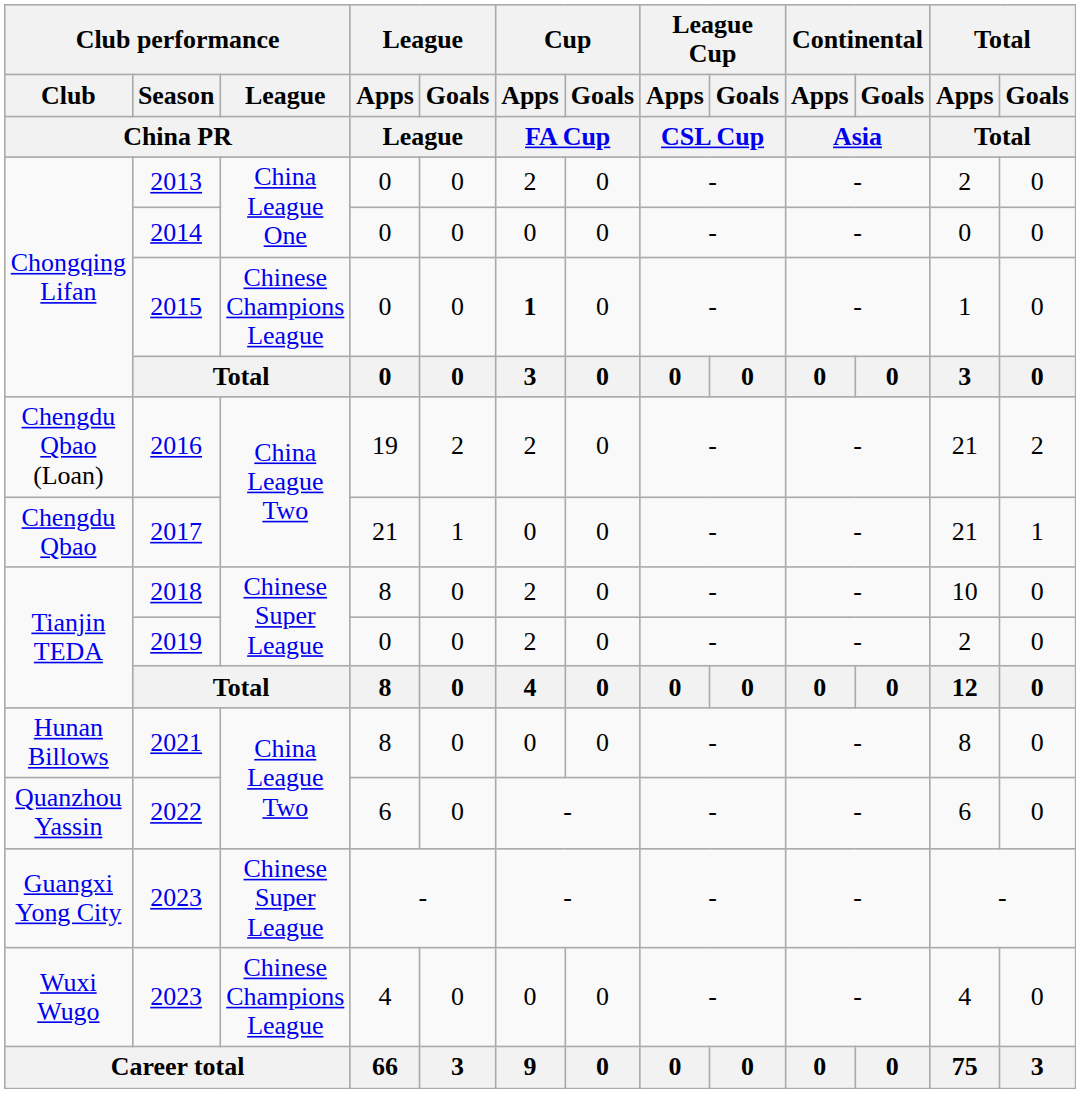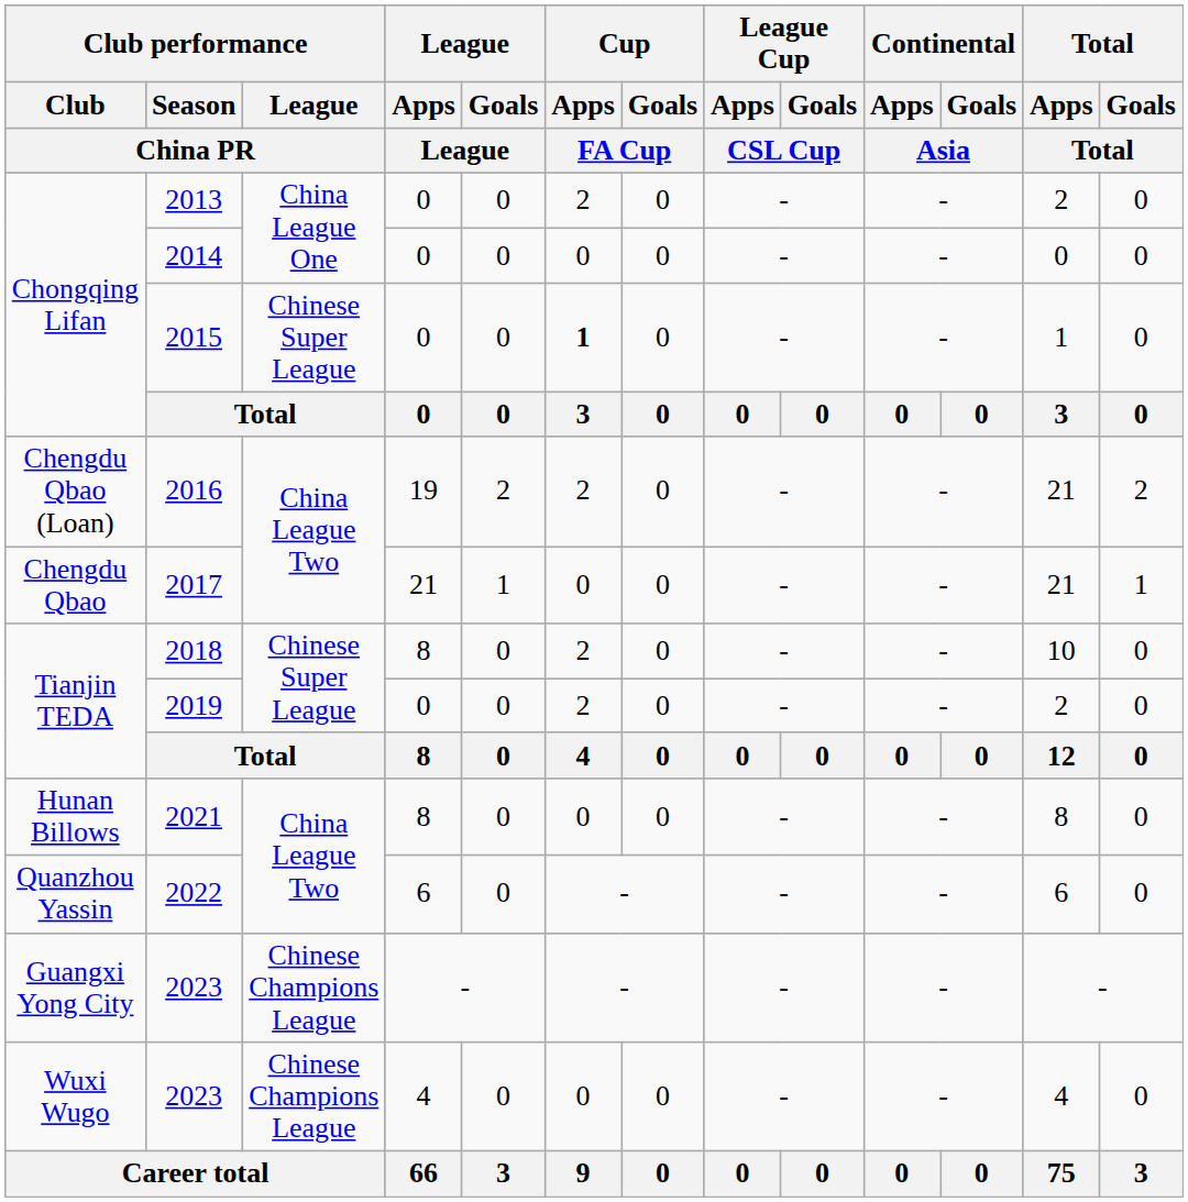2015 | Club performance / League / China PR: Chinese Champions League -> Chinese Super League
Guangxi Yong City / 2023 | Club performance / League / China PR: Chinese Super League -> Chinese Champions League
